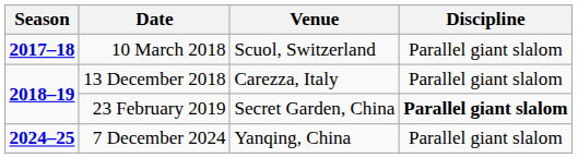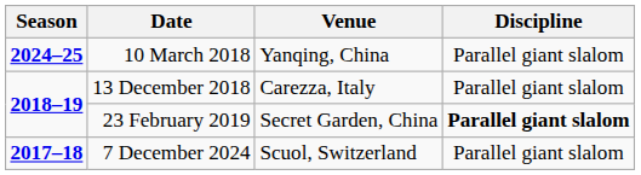10 March 2018 | Season: 2017–18 -> 2024–25
10 March 2018 | Venue: Scuol, Switzerland -> Yanqing, China
7 December 2024 | Season: 2024–25 -> 2017–18
7 December 2024 | Venue: Yanqing, China -> Scuol, Switzerland
